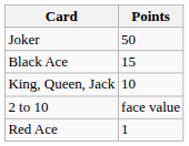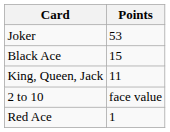Joker | Points: 50 -> 53
King, Queen, Jack | Points: 10 -> 11
